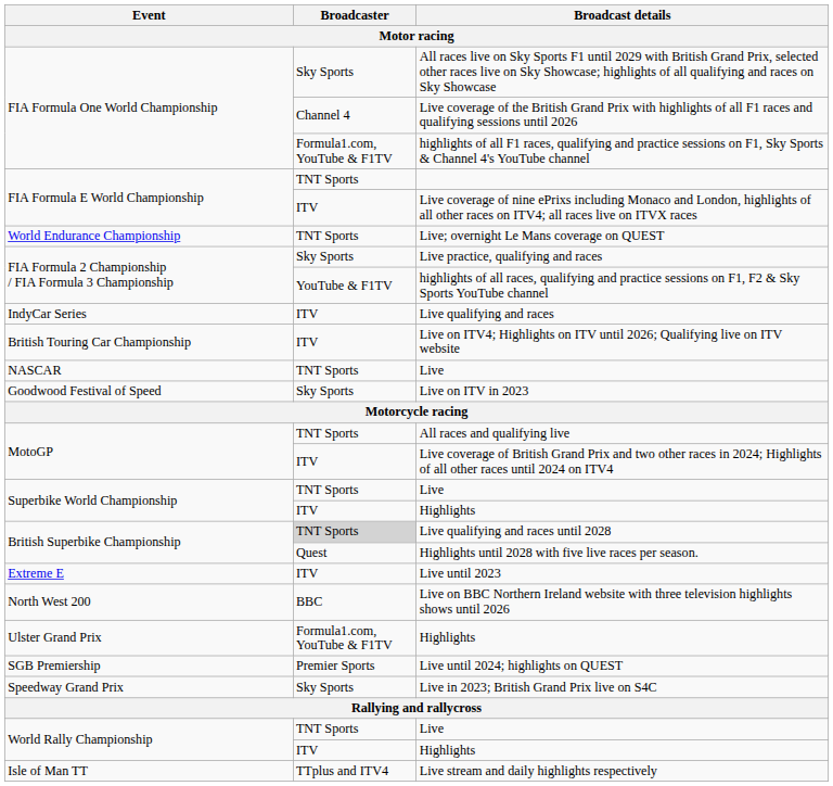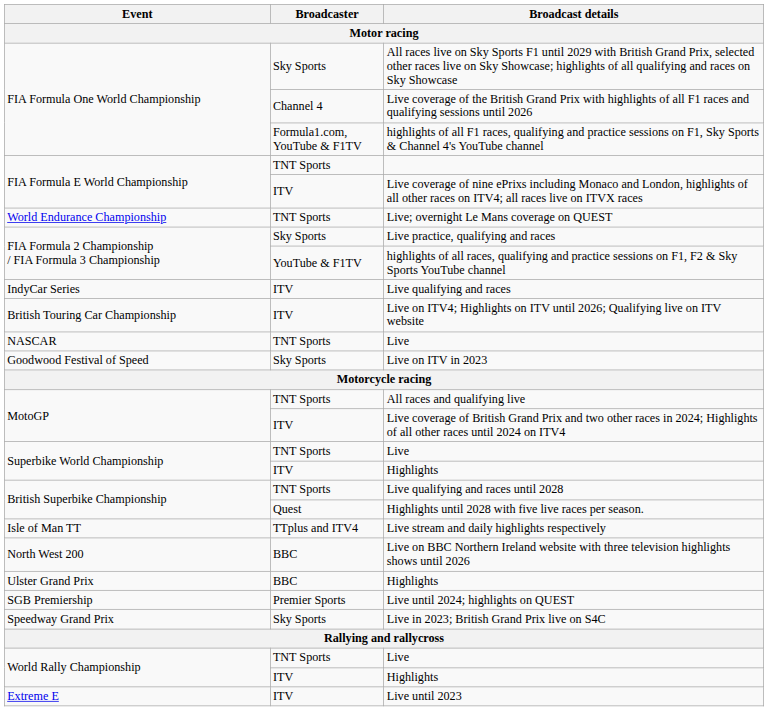Live qualifying and races until 2028 | Broadcaster: lightgrey background -> no background
rows swapped: Live stream and daily highlights respectively <-> Live until 2023
Ulster Grand Prix / Highlights | Broadcaster: Formula1.com, YouTube & F1TV -> BBC
